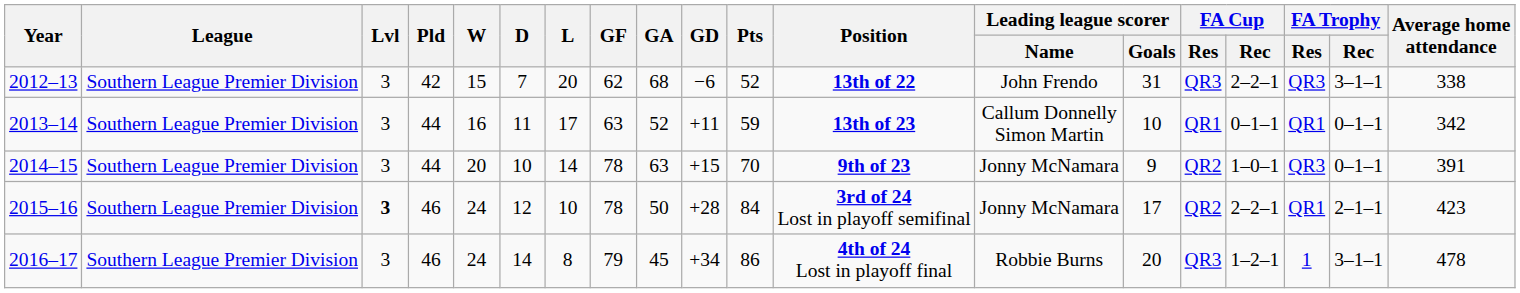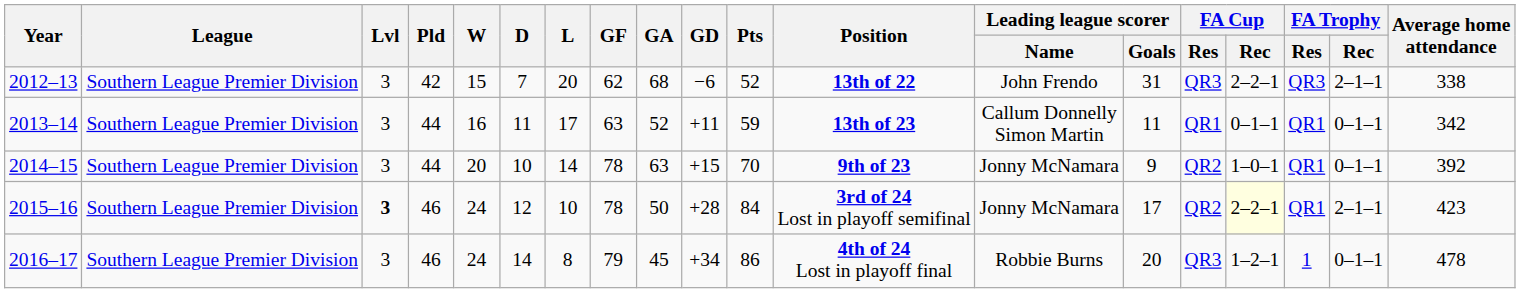2012–13 | FA Trophy / Rec: 3–1–1 -> 2–1–1
2013–14 | Leading league scorer / Goals: 10 -> 11
2014–15 | FA Trophy / Res: QR3 -> QR1
2014–15 | Average home attendance: 391 -> 392
2015–16 | FA Cup / Rec: no background -> lightyellow background
2016–17 | FA Trophy / Rec: 3–1–1 -> 0–1–1
